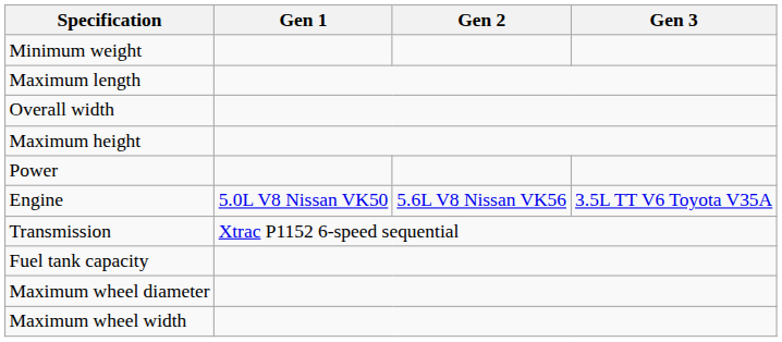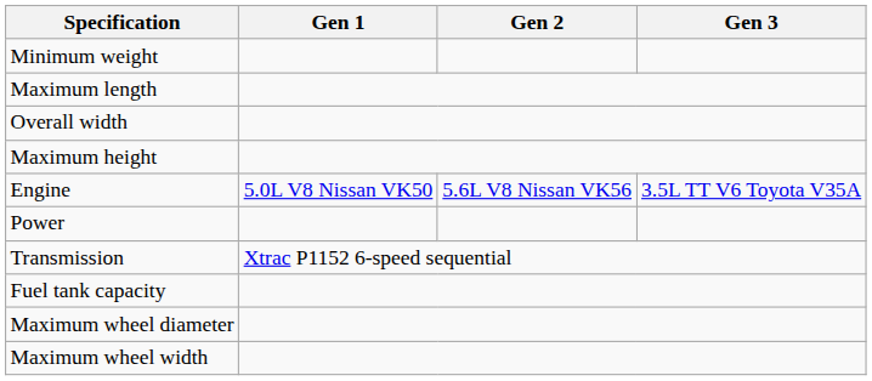rows swapped: Engine <-> Power
